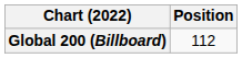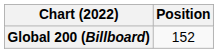Global 200 (Billboard) | Position: 112 -> 152
